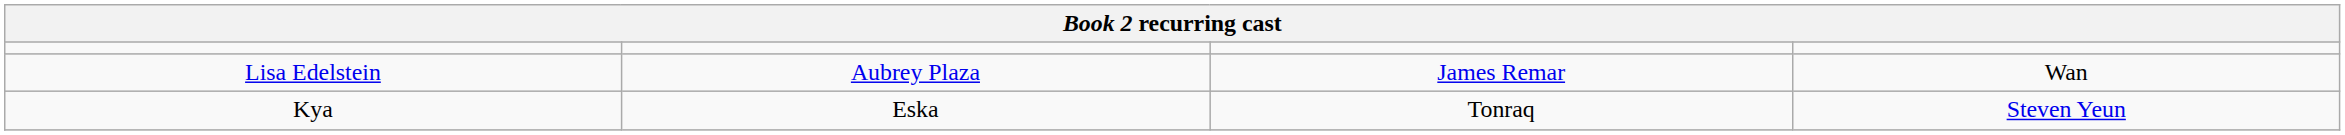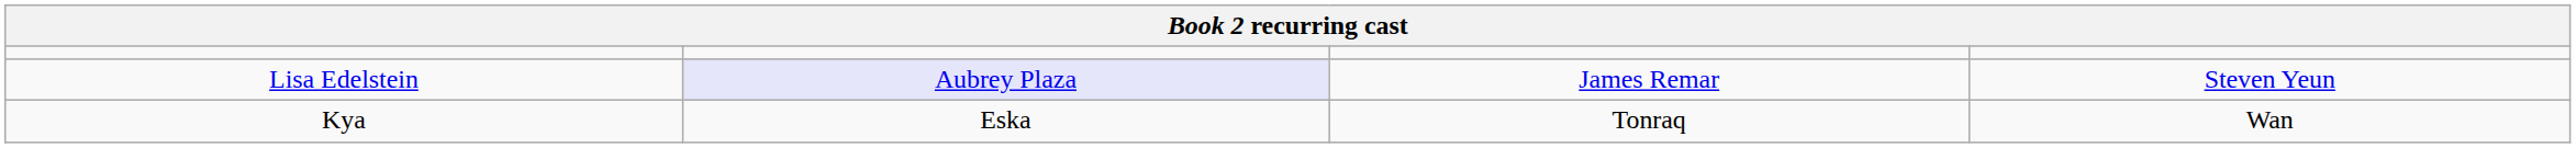Lisa Edelstein | column 2: no background -> lavender background
Lisa Edelstein | column 4: Wan -> Steven Yeun
Kya | column 4: Steven Yeun -> Wan
